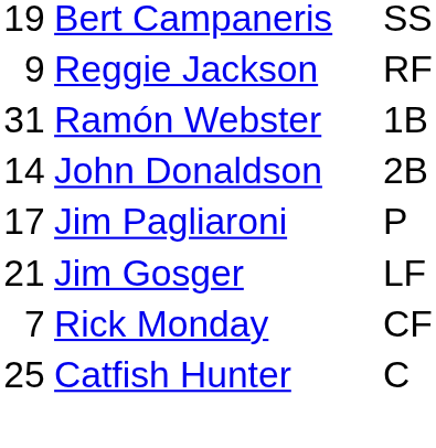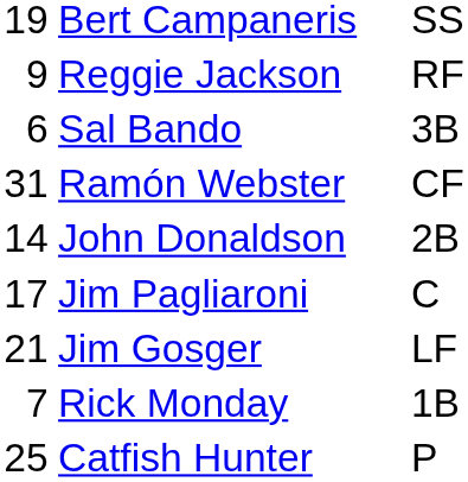+ row: 6 | Sal Bando | 3B
Ramón Webster | column 3: 1B -> CF
Jim Pagliaroni | column 3: P -> C
Rick Monday | column 3: CF -> 1B
Catfish Hunter | column 3: C -> P
